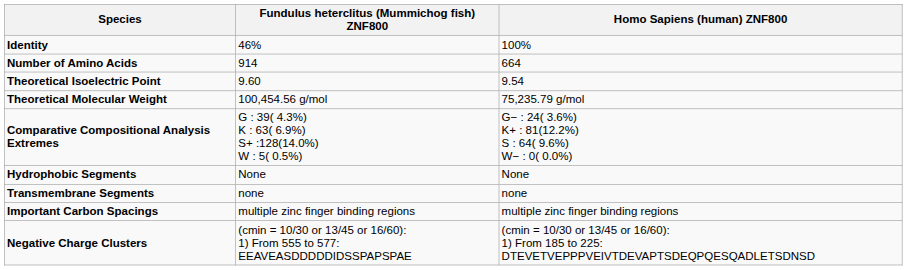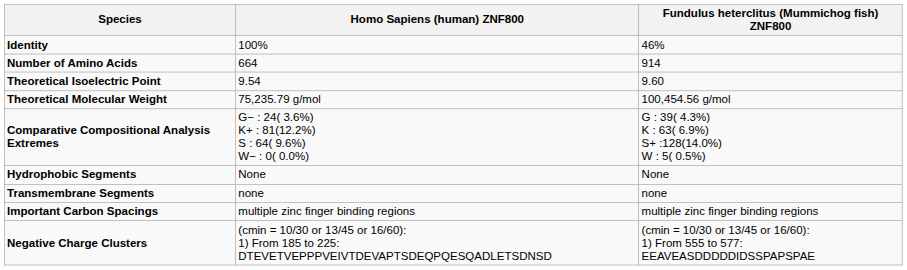columns swapped: Homo Sapiens (human) ZNF800 <-> Fundulus heterclitus (Mummichog fish) ZNF800
